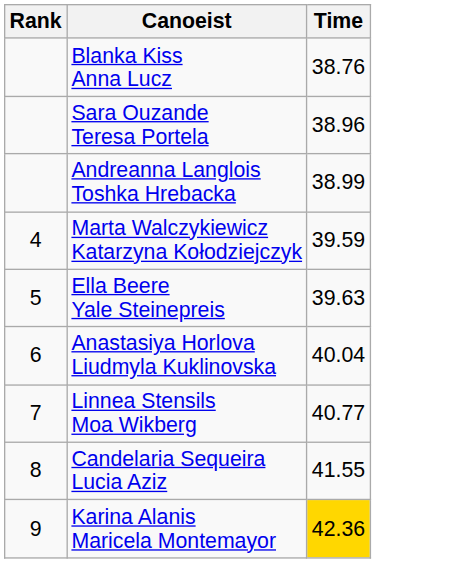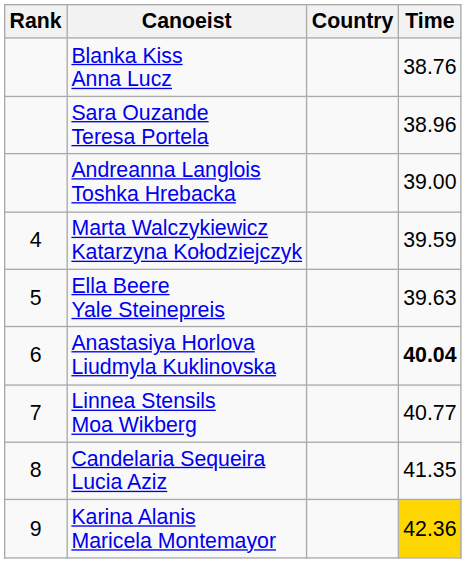+ column: Country
Andreanna Langlois Toshka Hrebacka | Time: 38.99 -> 39.00
Anastasiya Horlova Liudmyla Kuklinovska | Time: normal -> bold
Candelaria Sequeira Lucia Aziz | Time: 41.55 -> 41.35
